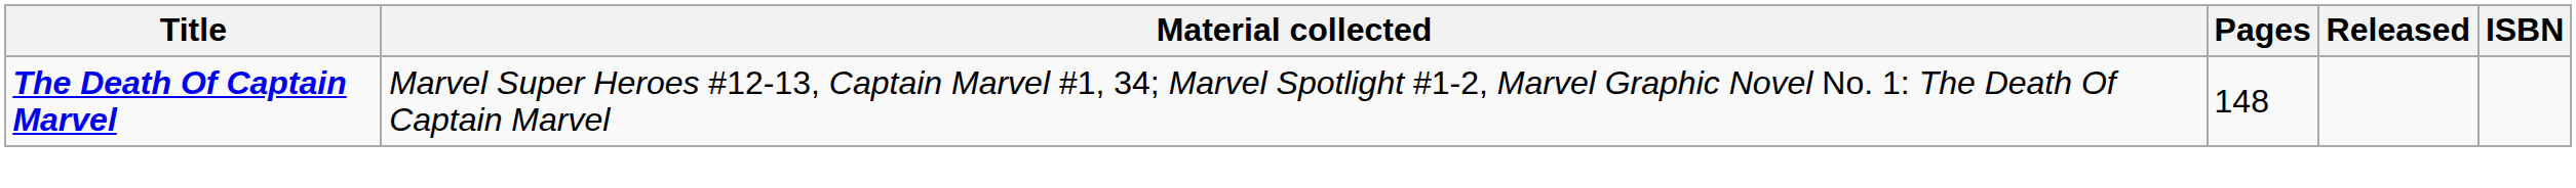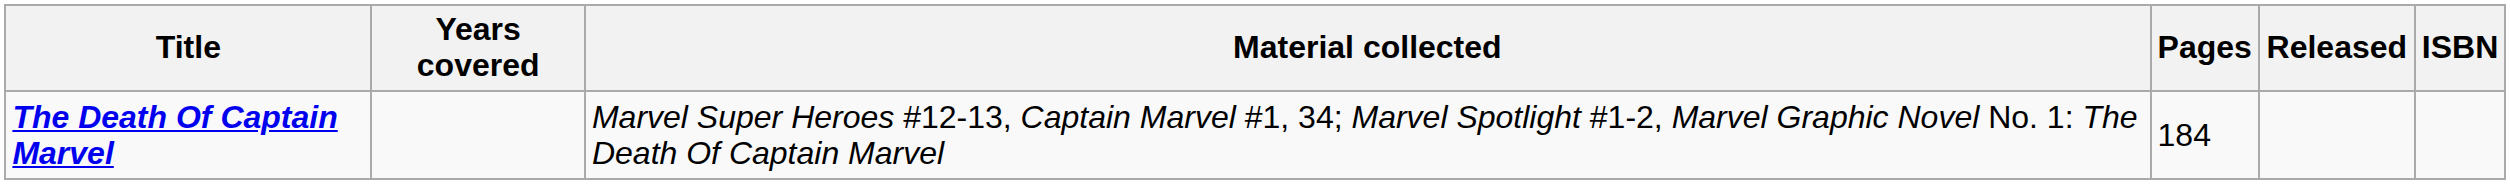+ column: Years covered
The Death Of Captain Marvel | Pages: 148 -> 184
